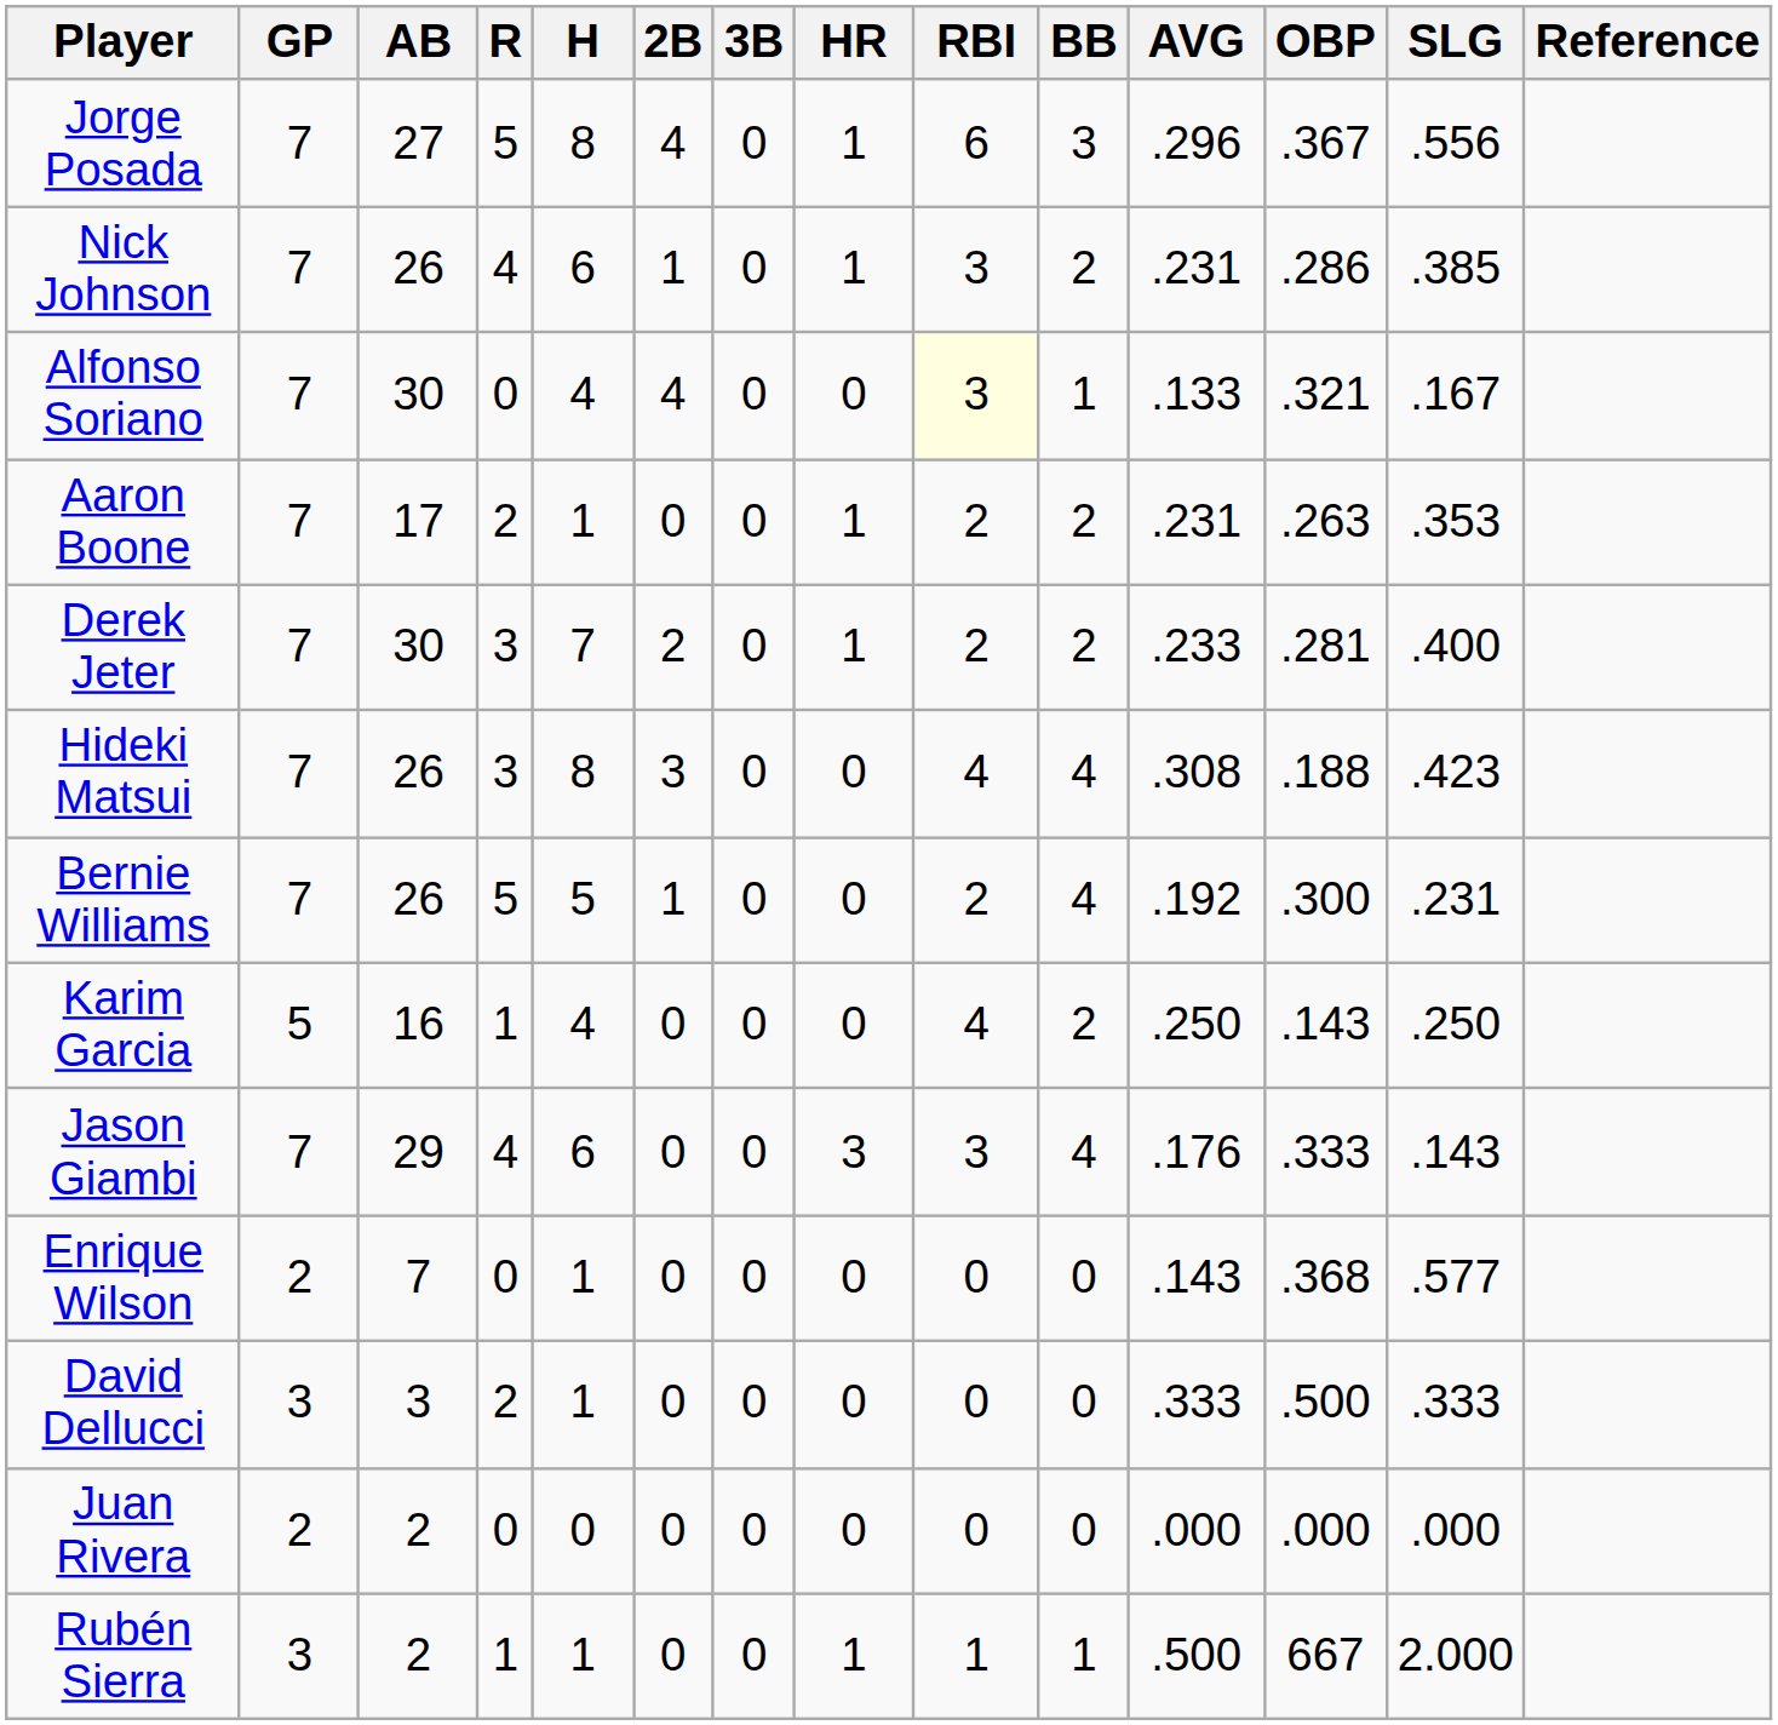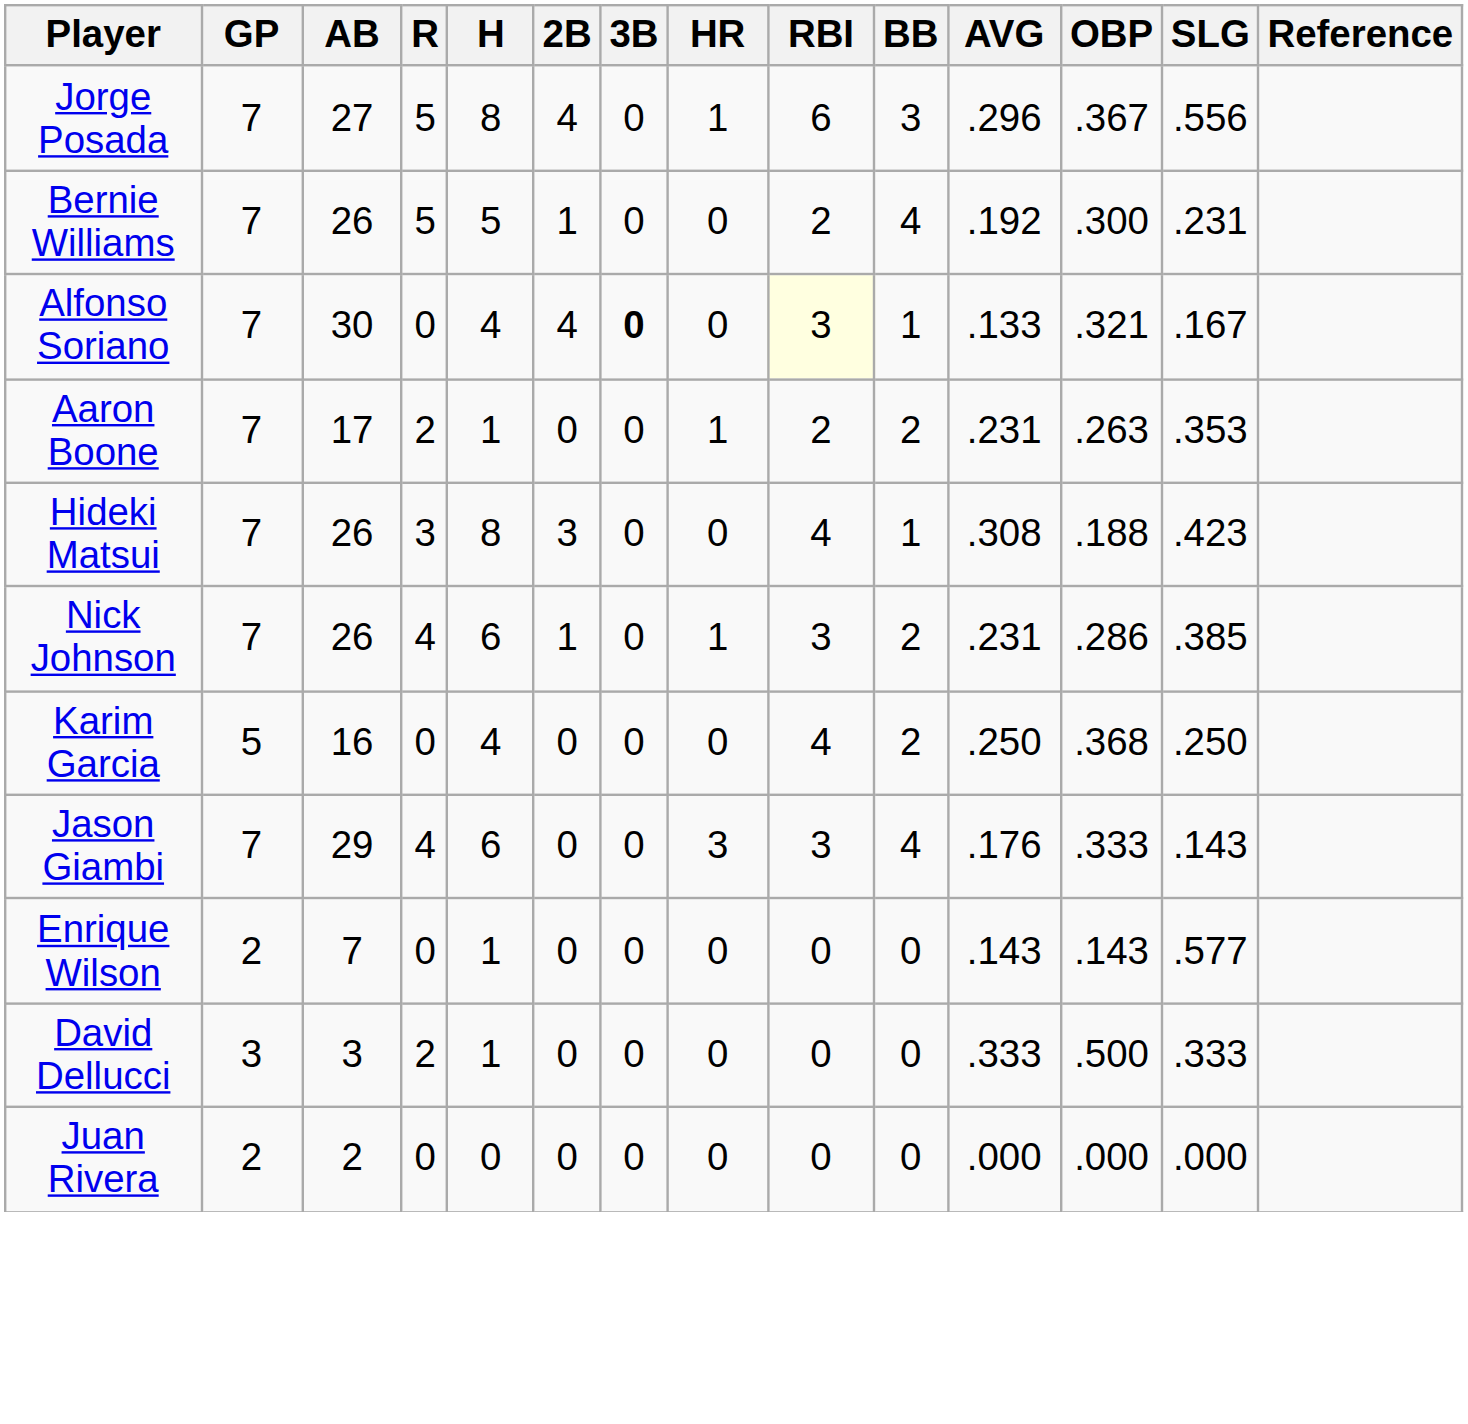rows swapped: Nick Johnson <-> Bernie Williams
Alfonso Soriano | 3B: normal -> bold
- row: Derek Jeter | 7 | 30 | 3 | 7 | 2 | 0 | 1 | 2 | 2 | .233 | .281 | .400
Hideki Matsui | BB: 4 -> 1
Karim Garcia | R: 1 -> 0
Karim Garcia | OBP: .143 -> .368
Enrique Wilson | OBP: .368 -> .143
- row: Rubén Sierra | 3 | 2 | 1 | 1 | 0 | 0 | 1 | 1 | 1 | .500 | 667 | 2.000
